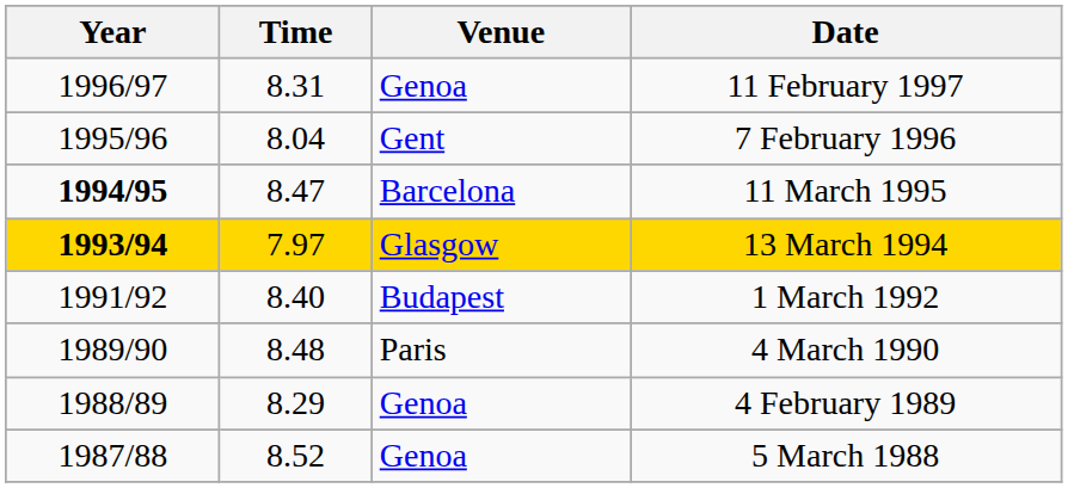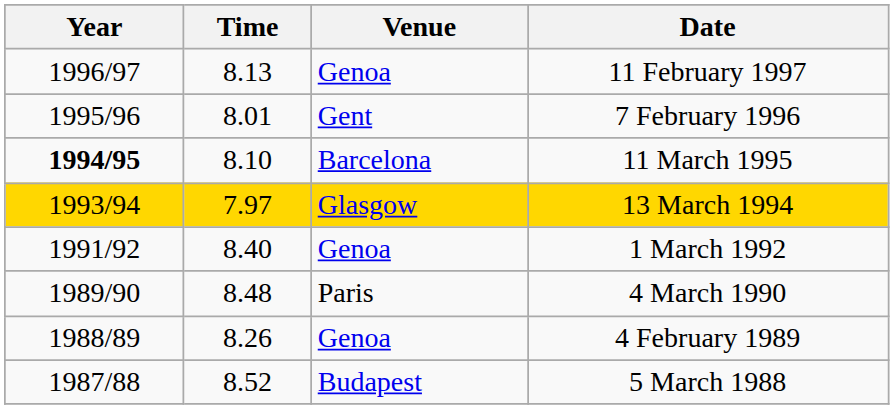11 February 1997 | Time: 8.31 -> 8.13
7 February 1996 | Time: 8.04 -> 8.01
11 March 1995 | Time: 8.47 -> 8.10
13 March 1994 | Year: bold -> normal
1 March 1992 | Venue: Budapest -> Genoa
4 February 1989 | Time: 8.29 -> 8.26
5 March 1988 | Venue: Genoa -> Budapest
